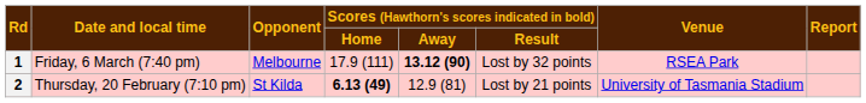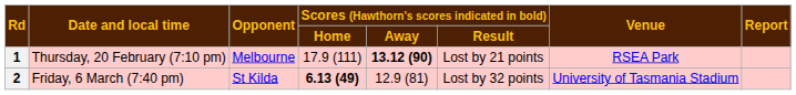1 | Date and local time: Friday, 6 March (7:40 pm) -> Thursday, 20 February (7:10 pm)
1 | Scores (Hawthorn's scores indicated in bold) / Result: Lost by 32 points -> Lost by 21 points
2 | Date and local time: Thursday, 20 February (7:10 pm) -> Friday, 6 March (7:40 pm)
2 | Scores (Hawthorn's scores indicated in bold) / Result: Lost by 21 points -> Lost by 32 points
